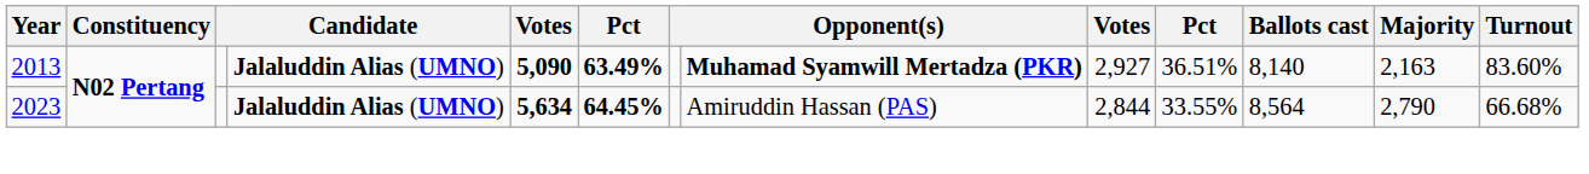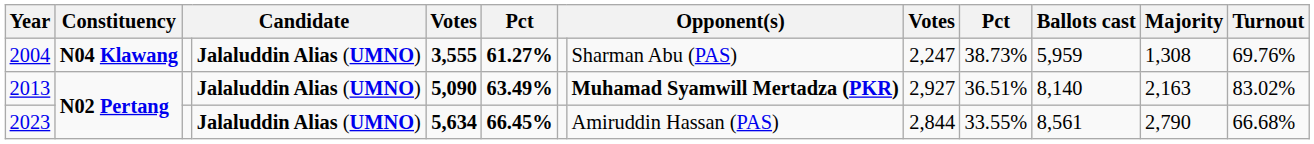+ row: 2004 | N04 Klawang | Jalaluddin Alias (UMNO) | 3,555 | 61.27% | Sharman Abu (PAS) | 2,247 | 38.73% | 5,959 | 1,308 | 69.76%
2013 | Turnout: 83.60% -> 83.02%
2023 | column 6: 64.45% -> 66.45%
2023 | Ballots cast: 8,564 -> 8,561
